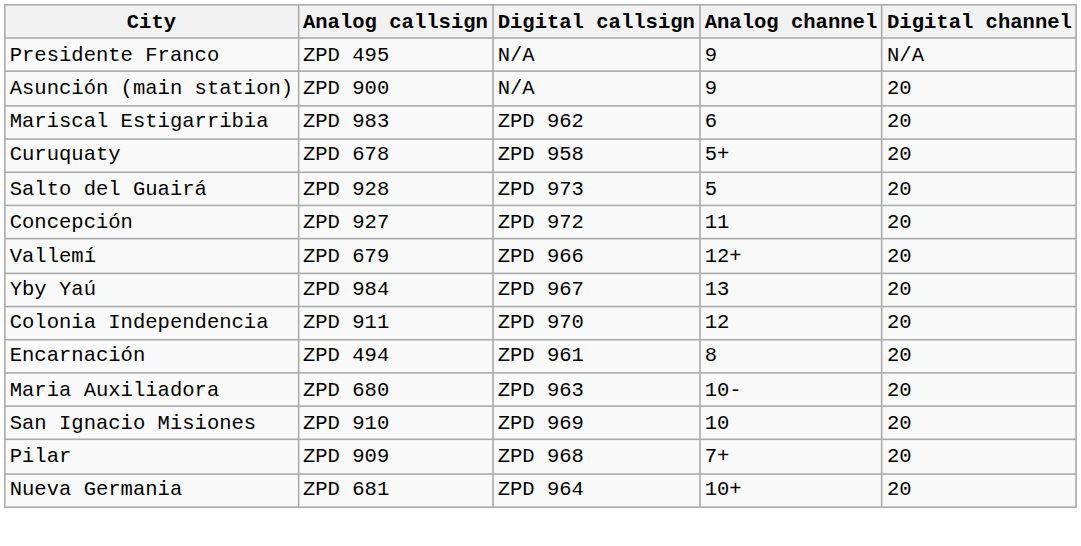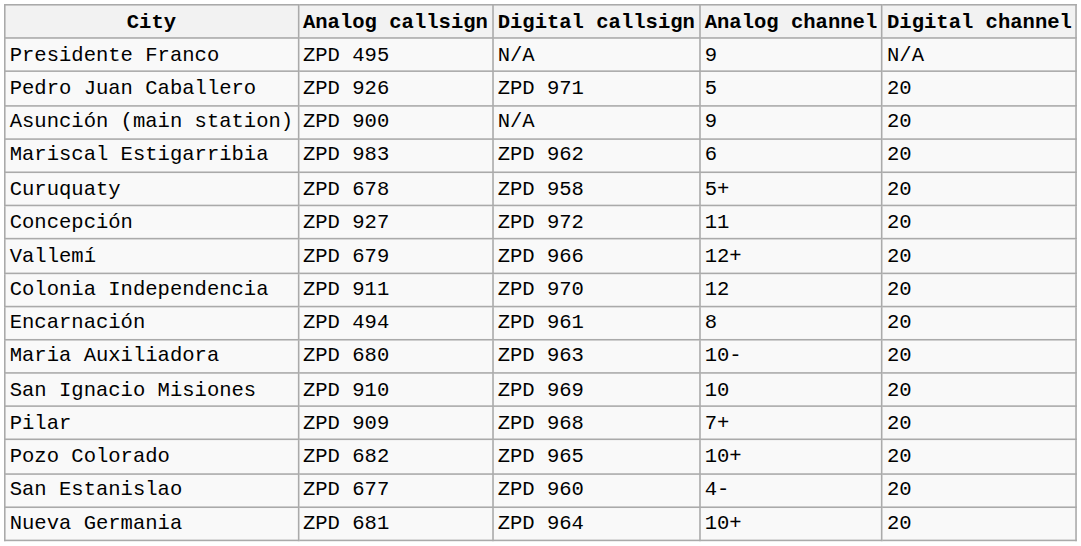+ row: Pedro Juan Caballero | ZPD 926 | ZPD 971 | 5 | 20
- row: Salto del Guairá | ZPD 928 | ZPD 973 | 5 | 20
- row: Yby Yaú | ZPD 984 | ZPD 967 | 13 | 20
+ row: Pozo Colorado | ZPD 682 | ZPD 965 | 10+ | 20
+ row: San Estanislao | ZPD 677 | ZPD 960 | 4- | 20
